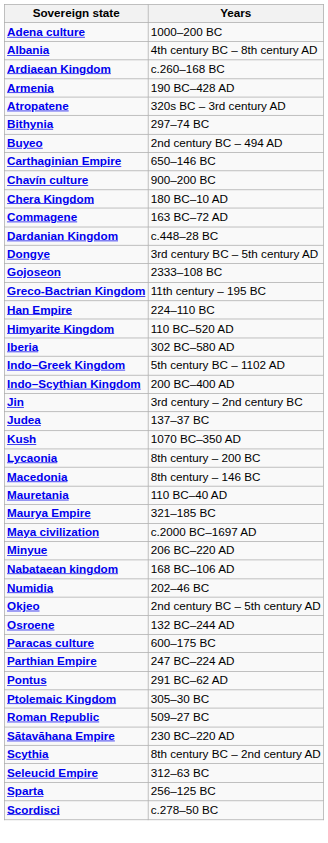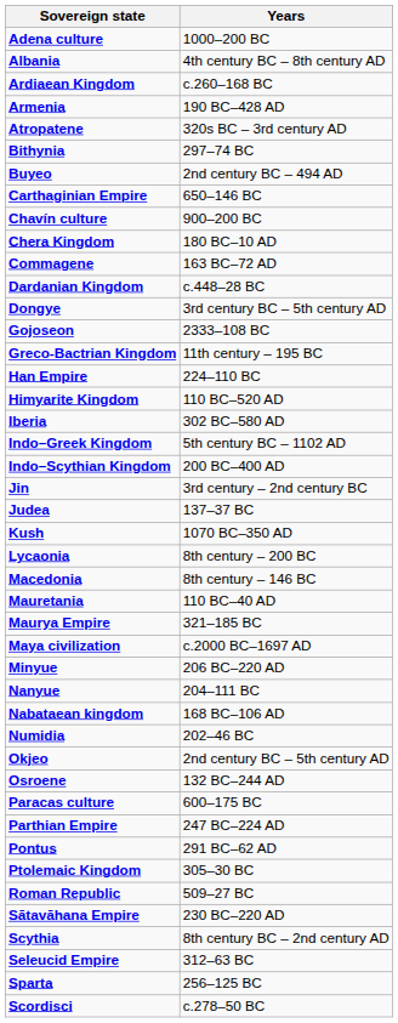+ row: Nanyue | 204–111 BC
